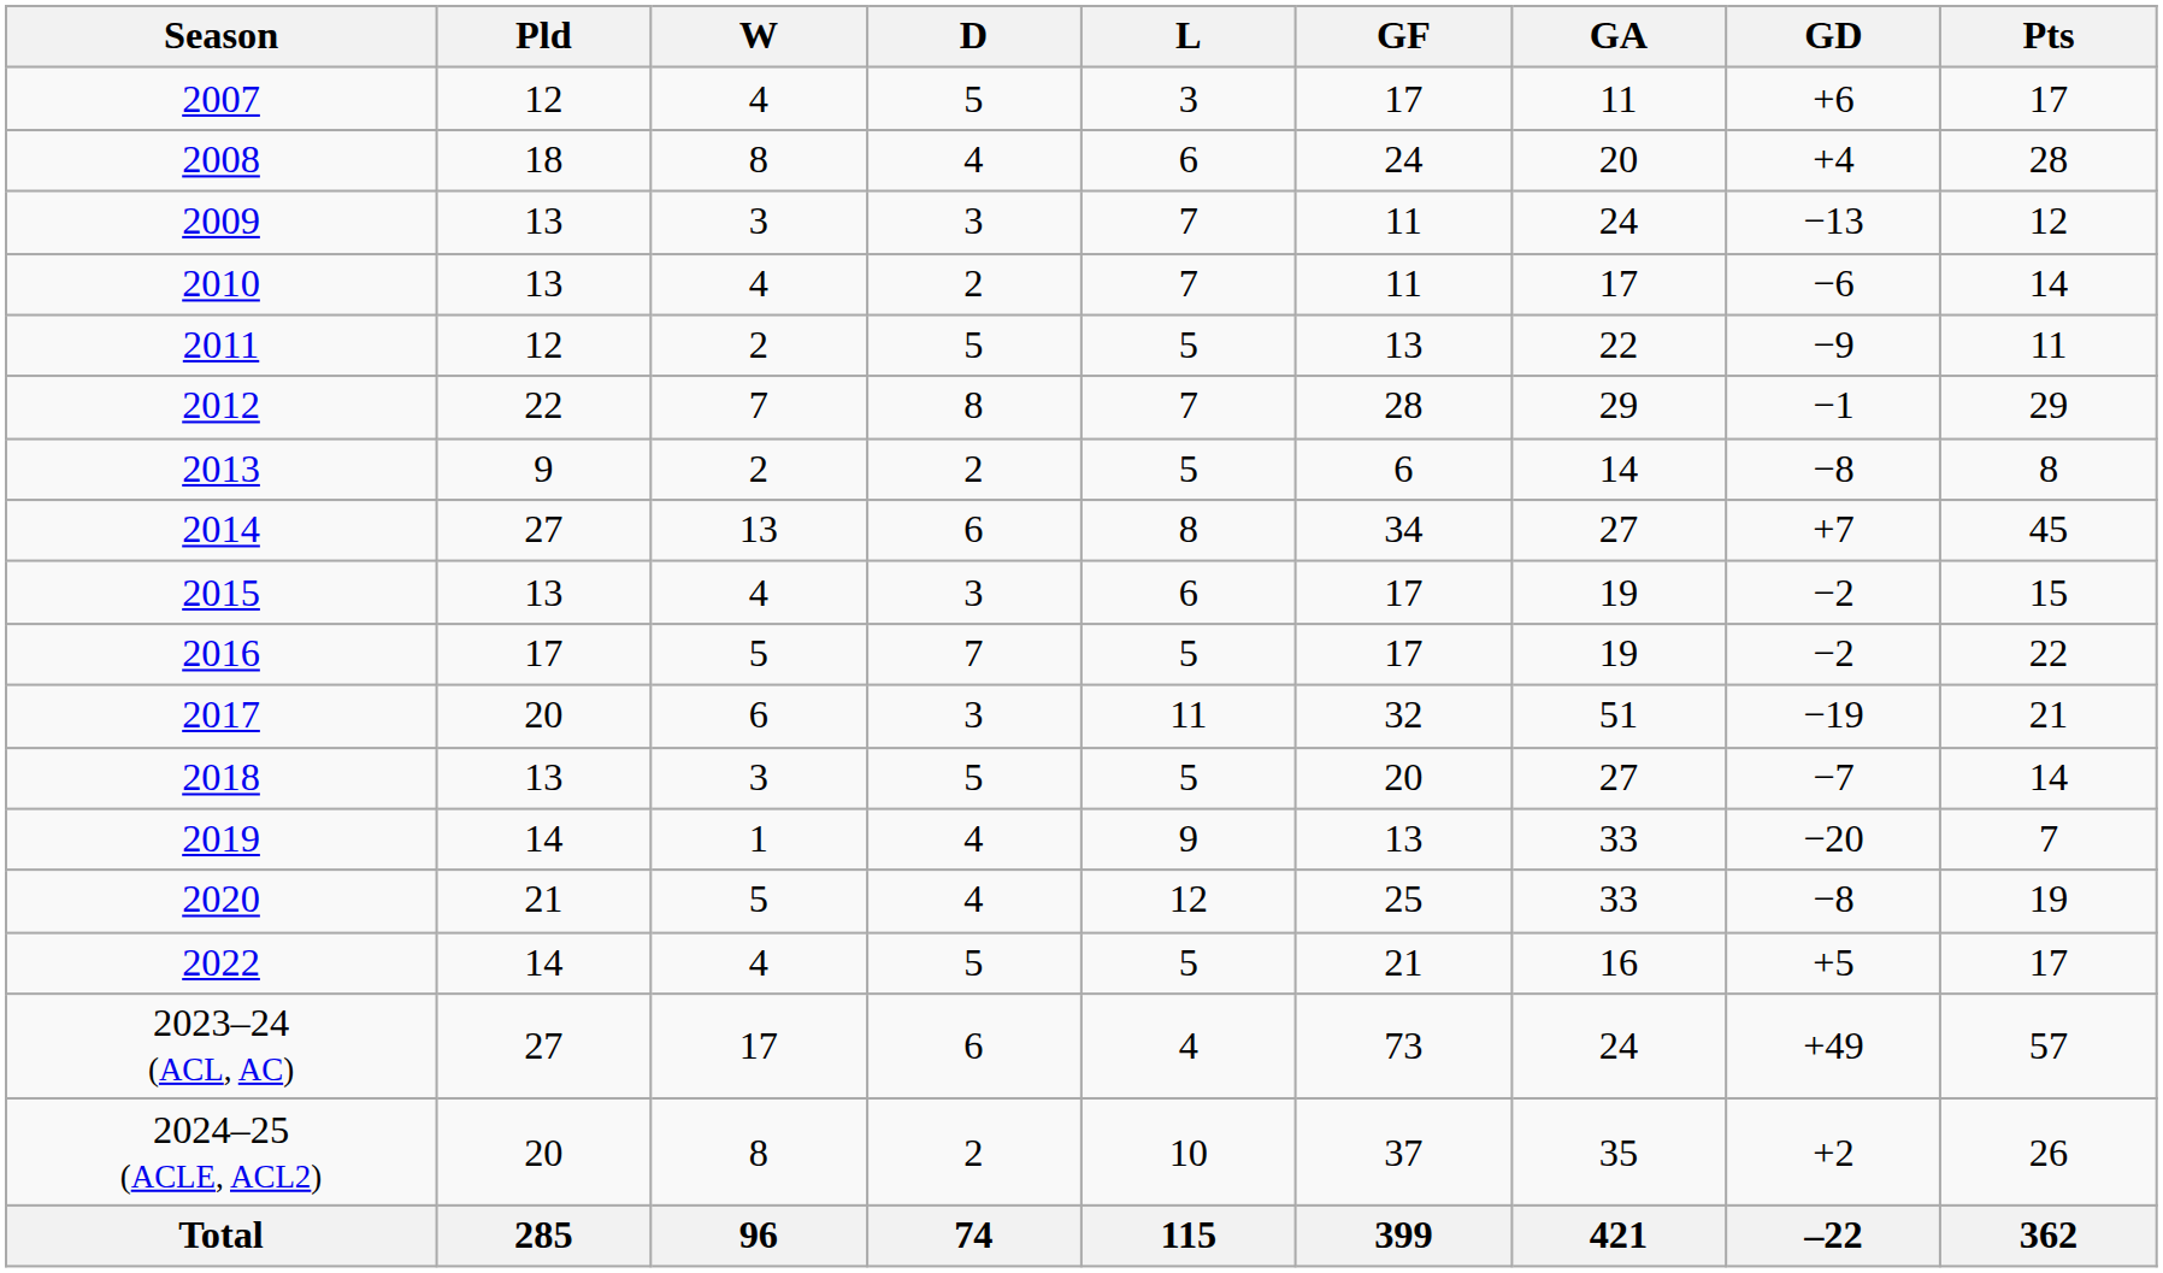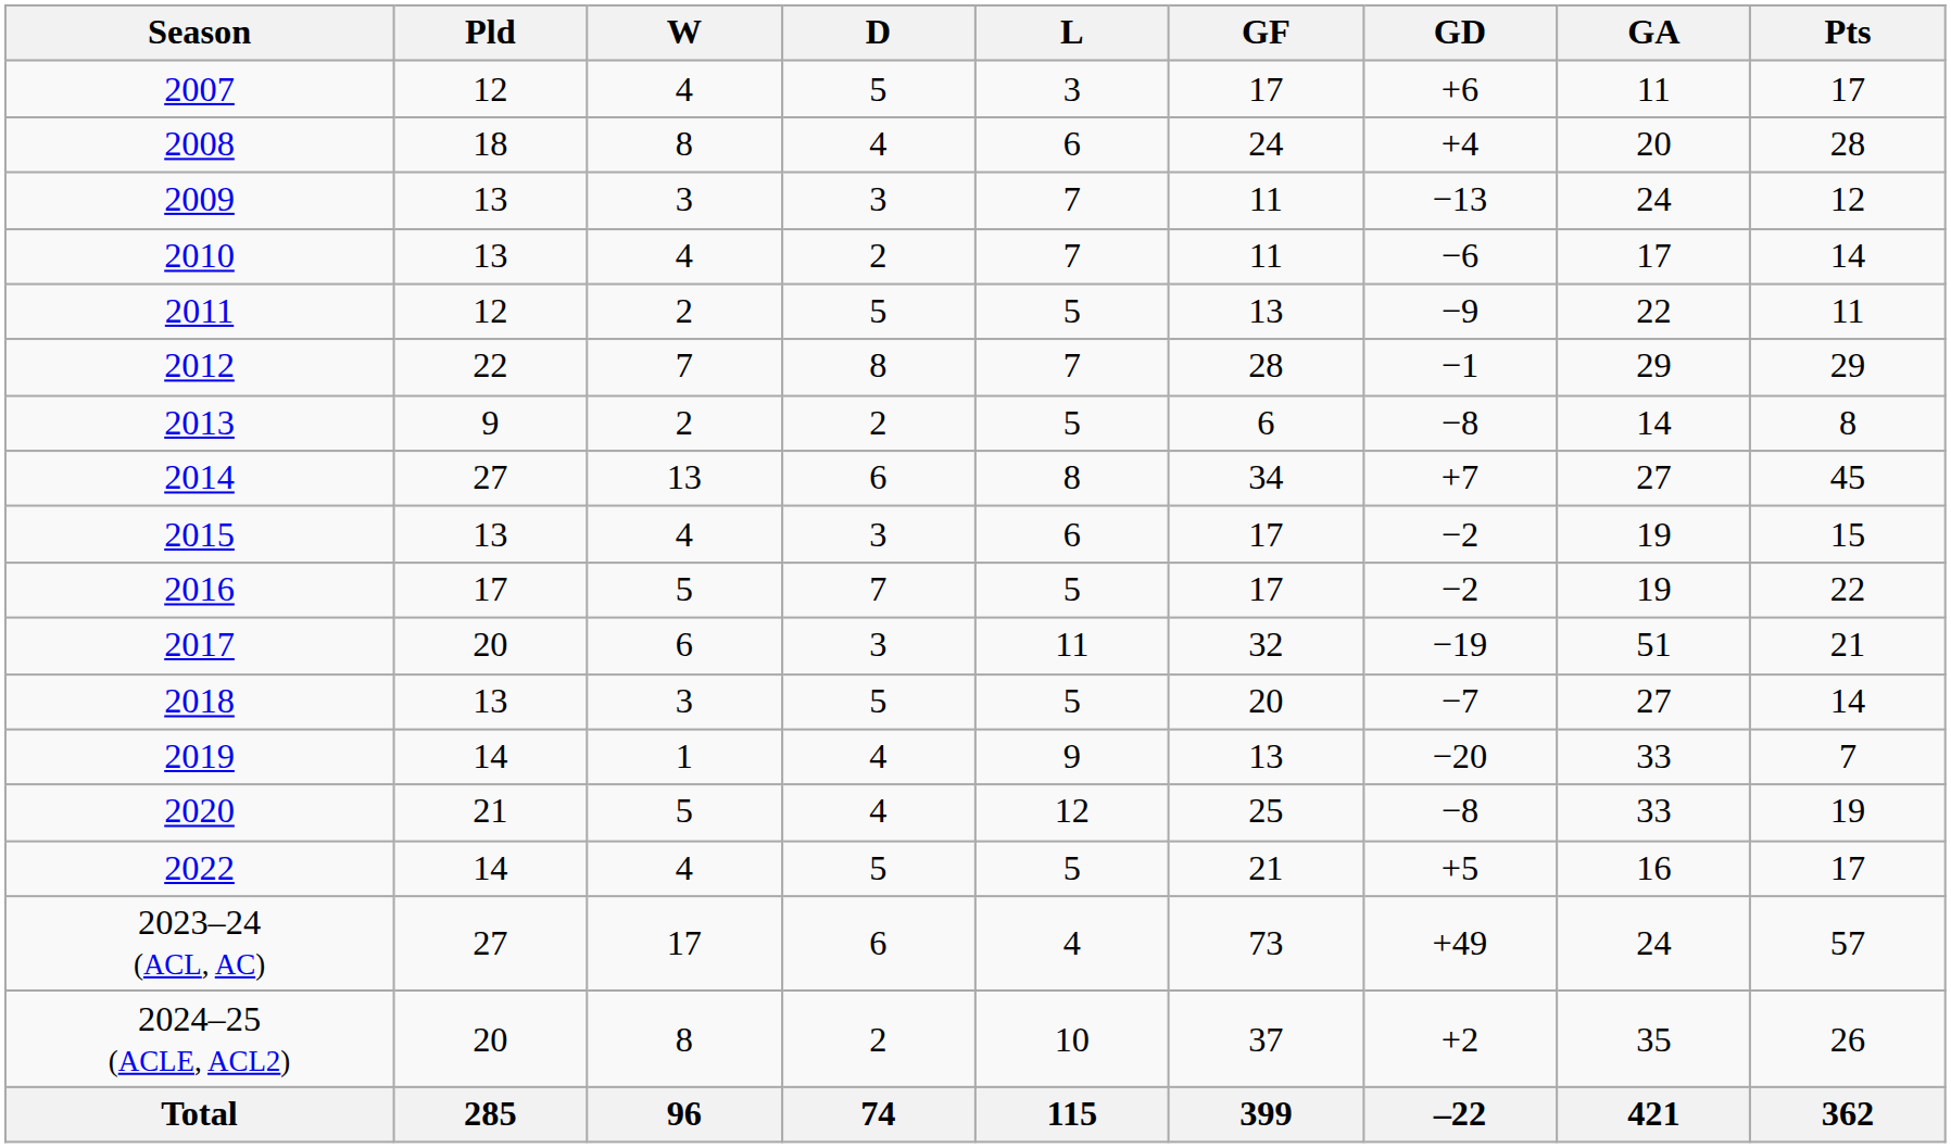columns swapped: GA <-> GD
